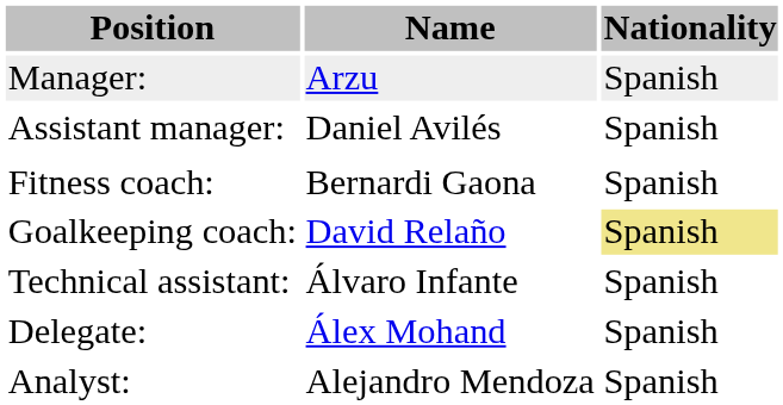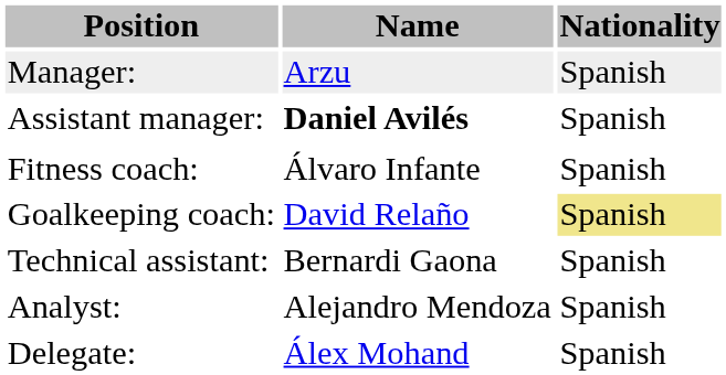Assistant manager: | Name: normal -> bold
Fitness coach: | Name: Bernardi Gaona -> Álvaro Infante
Technical assistant: | Name: Álvaro Infante -> Bernardi Gaona
rows swapped: Analyst: <-> Delegate:
